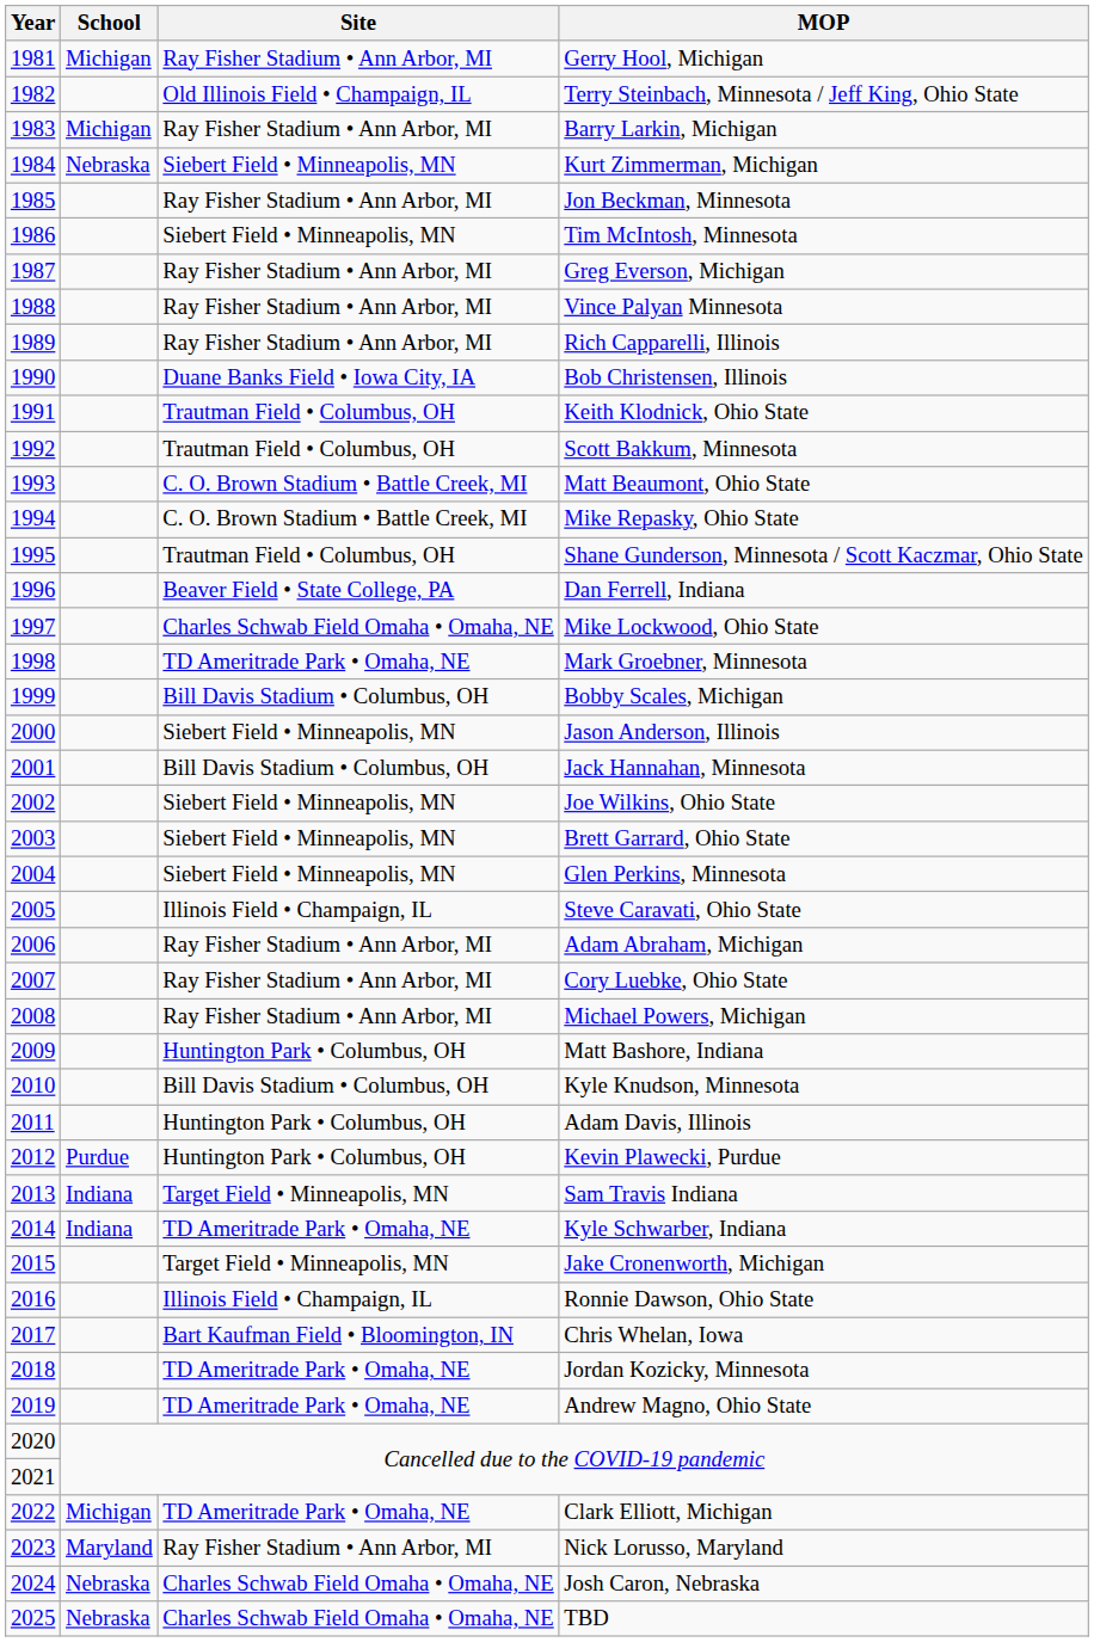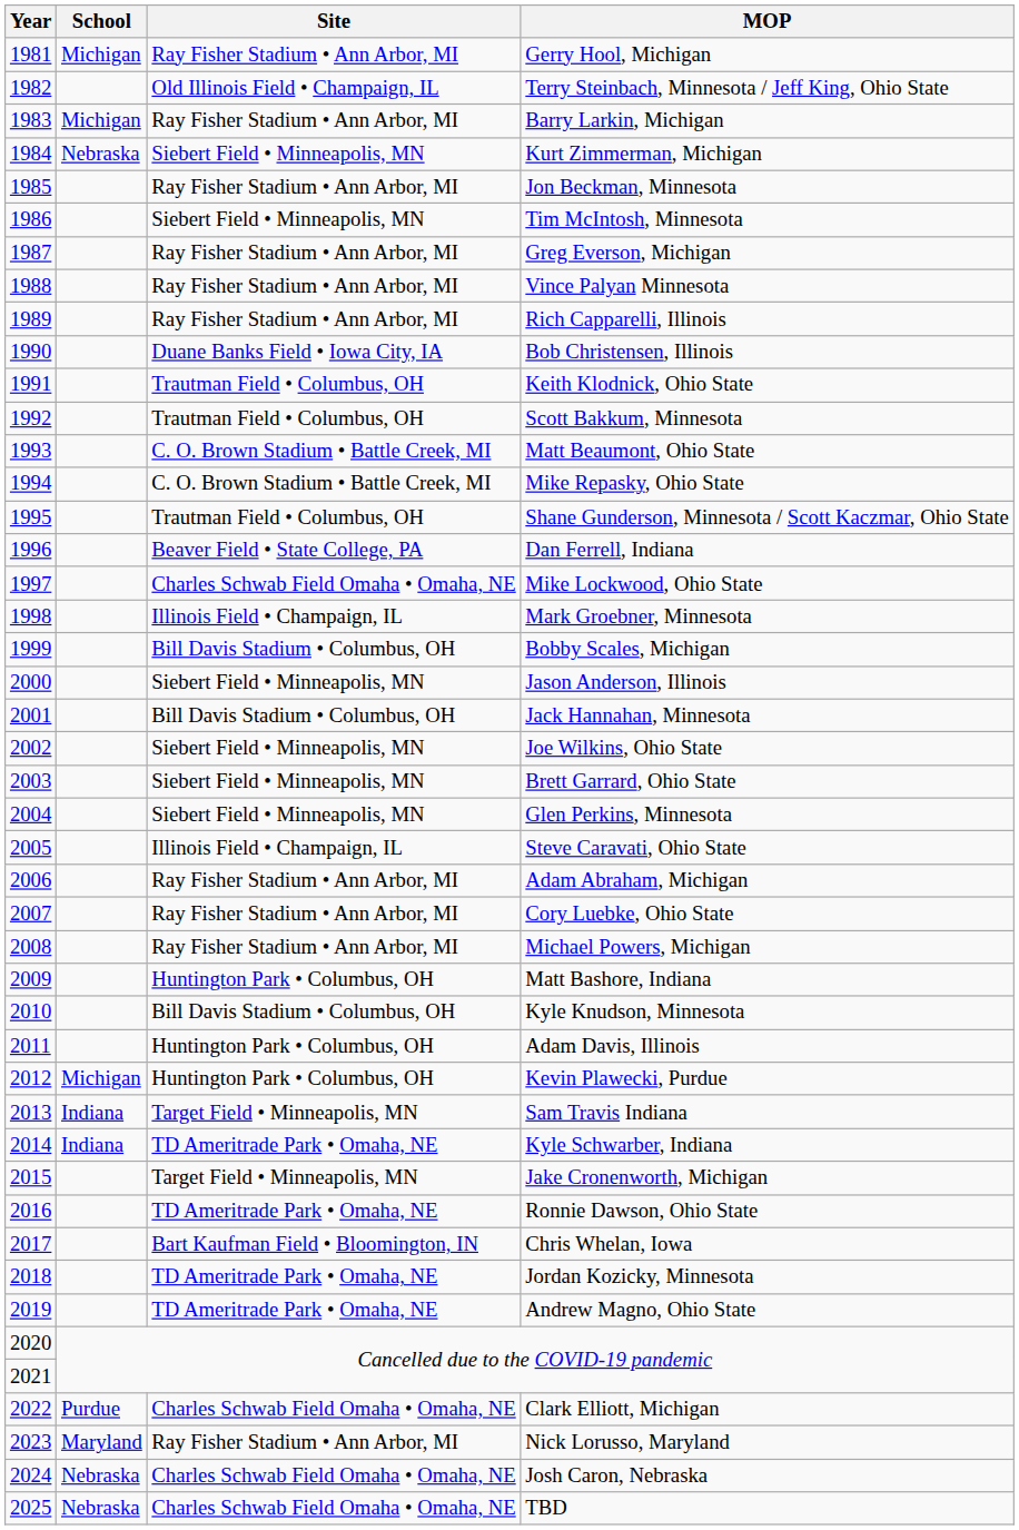Mark Groebner, Minnesota | Site: TD Ameritrade Park • Omaha, NE -> Illinois Field • Champaign, IL
Kevin Plawecki, Purdue | School: Purdue -> Michigan
Ronnie Dawson, Ohio State | Site: Illinois Field • Champaign, IL -> TD Ameritrade Park • Omaha, NE
Clark Elliott, Michigan | School: Michigan -> Purdue
Clark Elliott, Michigan | Site: TD Ameritrade Park • Omaha, NE -> Charles Schwab Field Omaha • Omaha, NE
